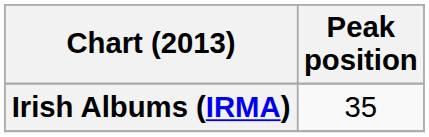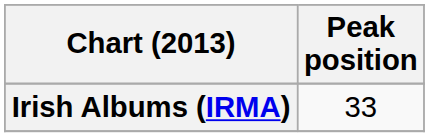Irish Albums (IRMA) | Peak position: 35 -> 33
